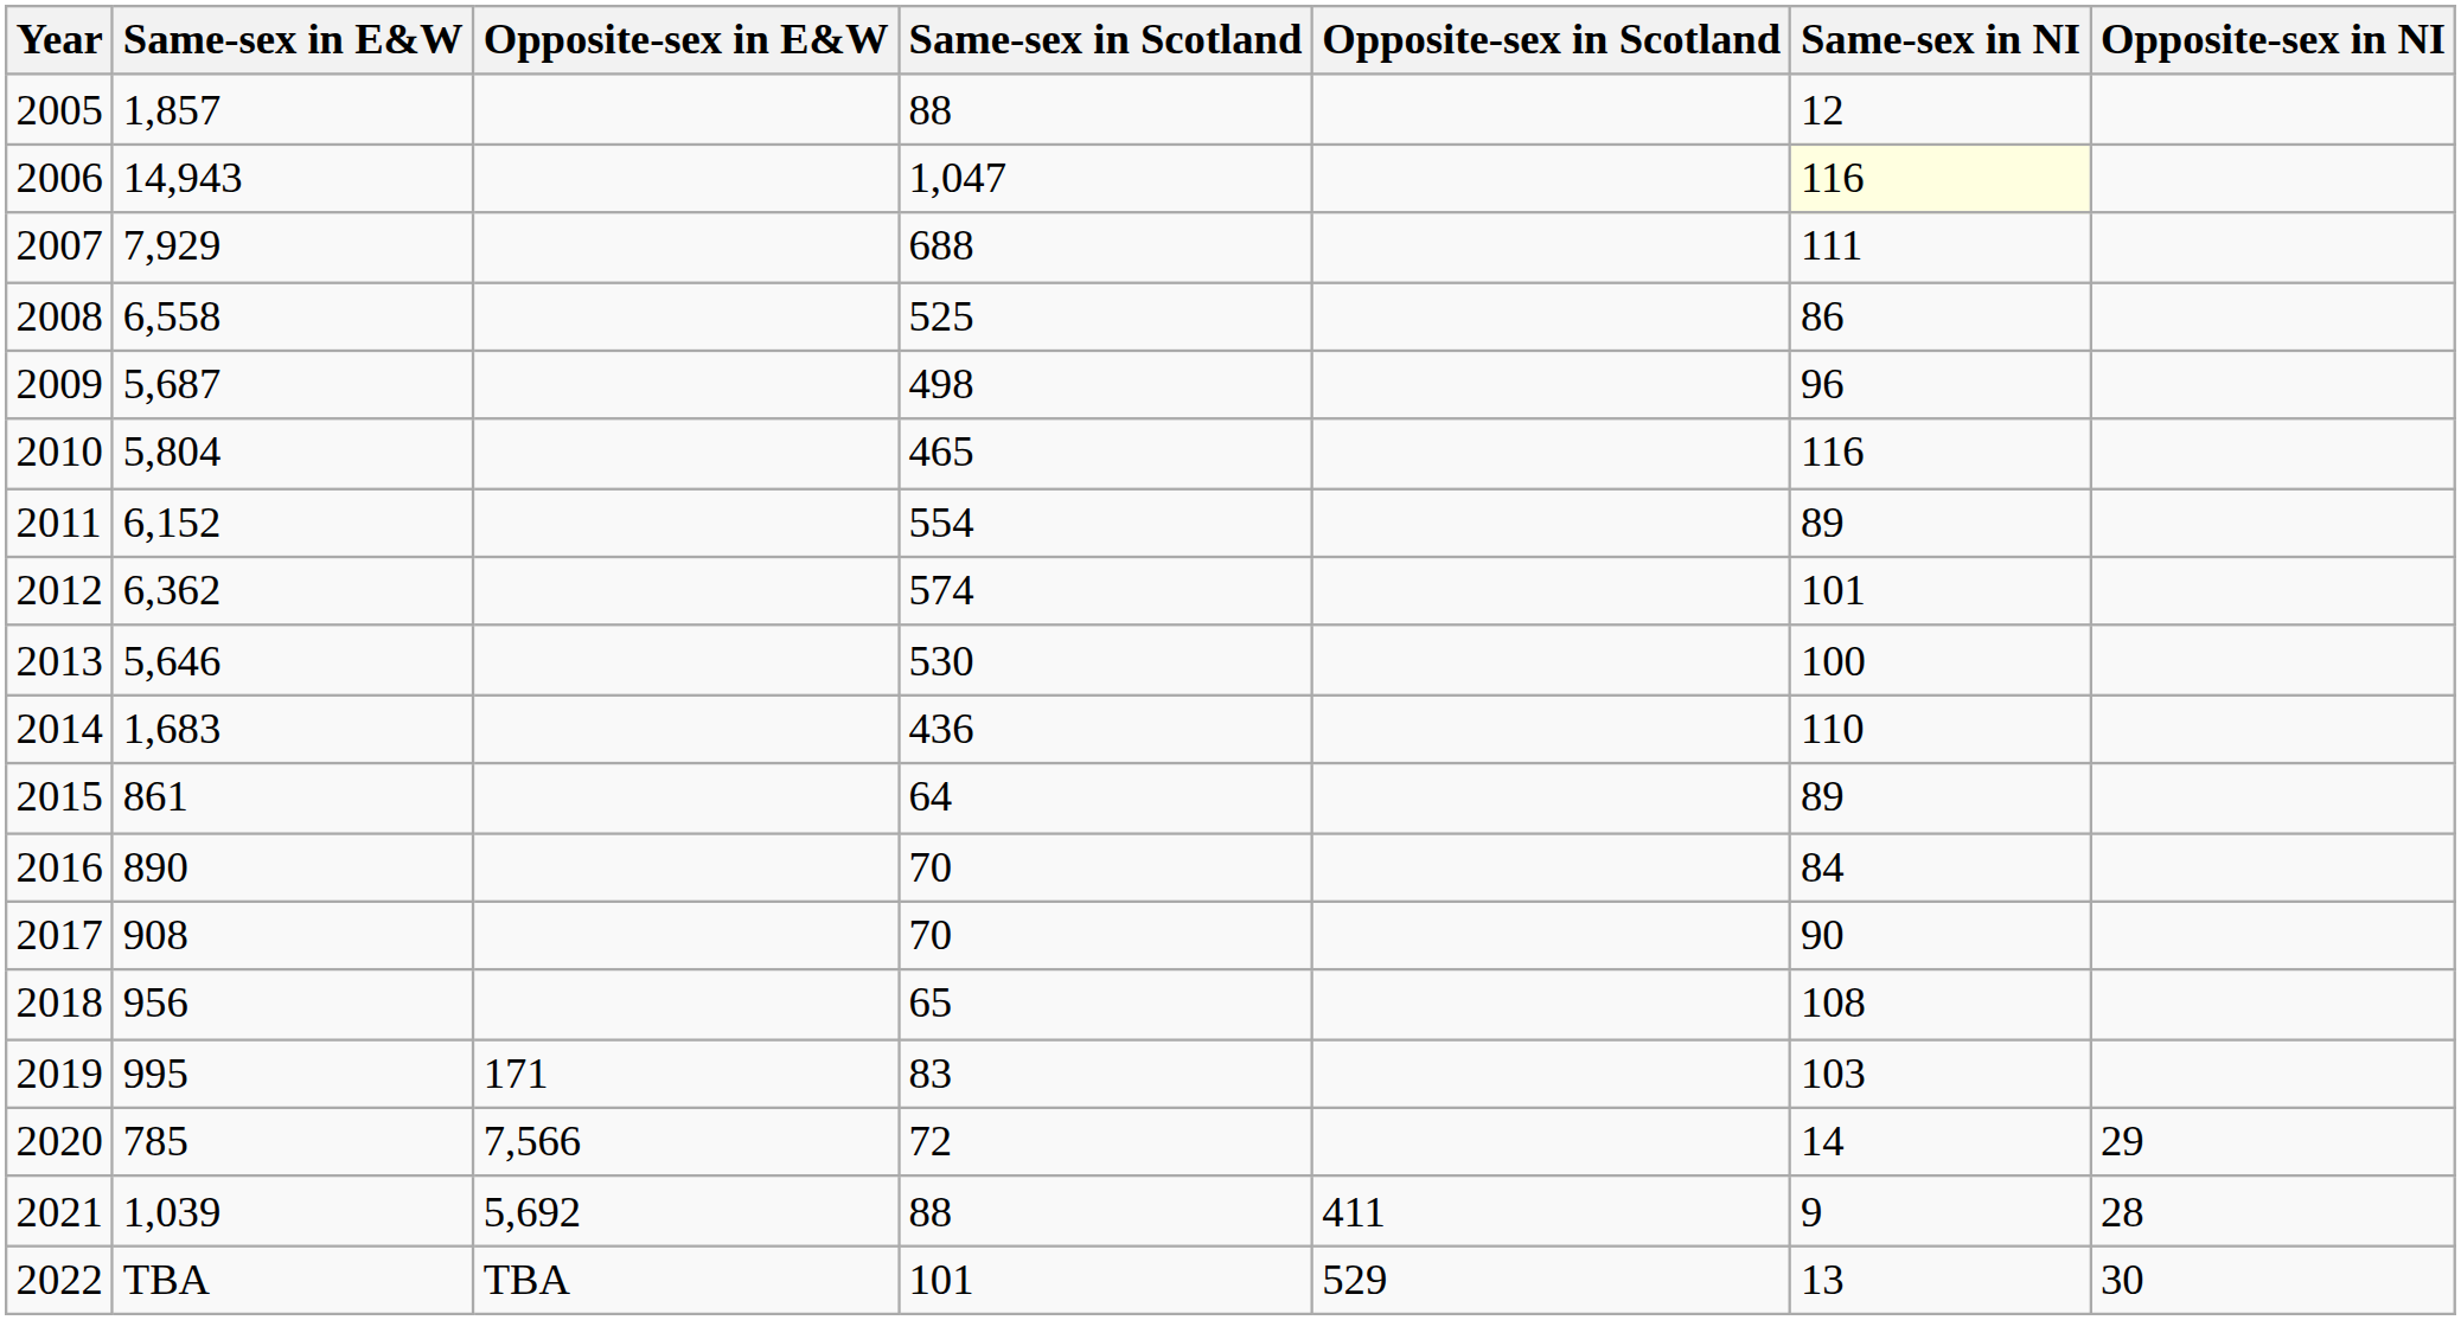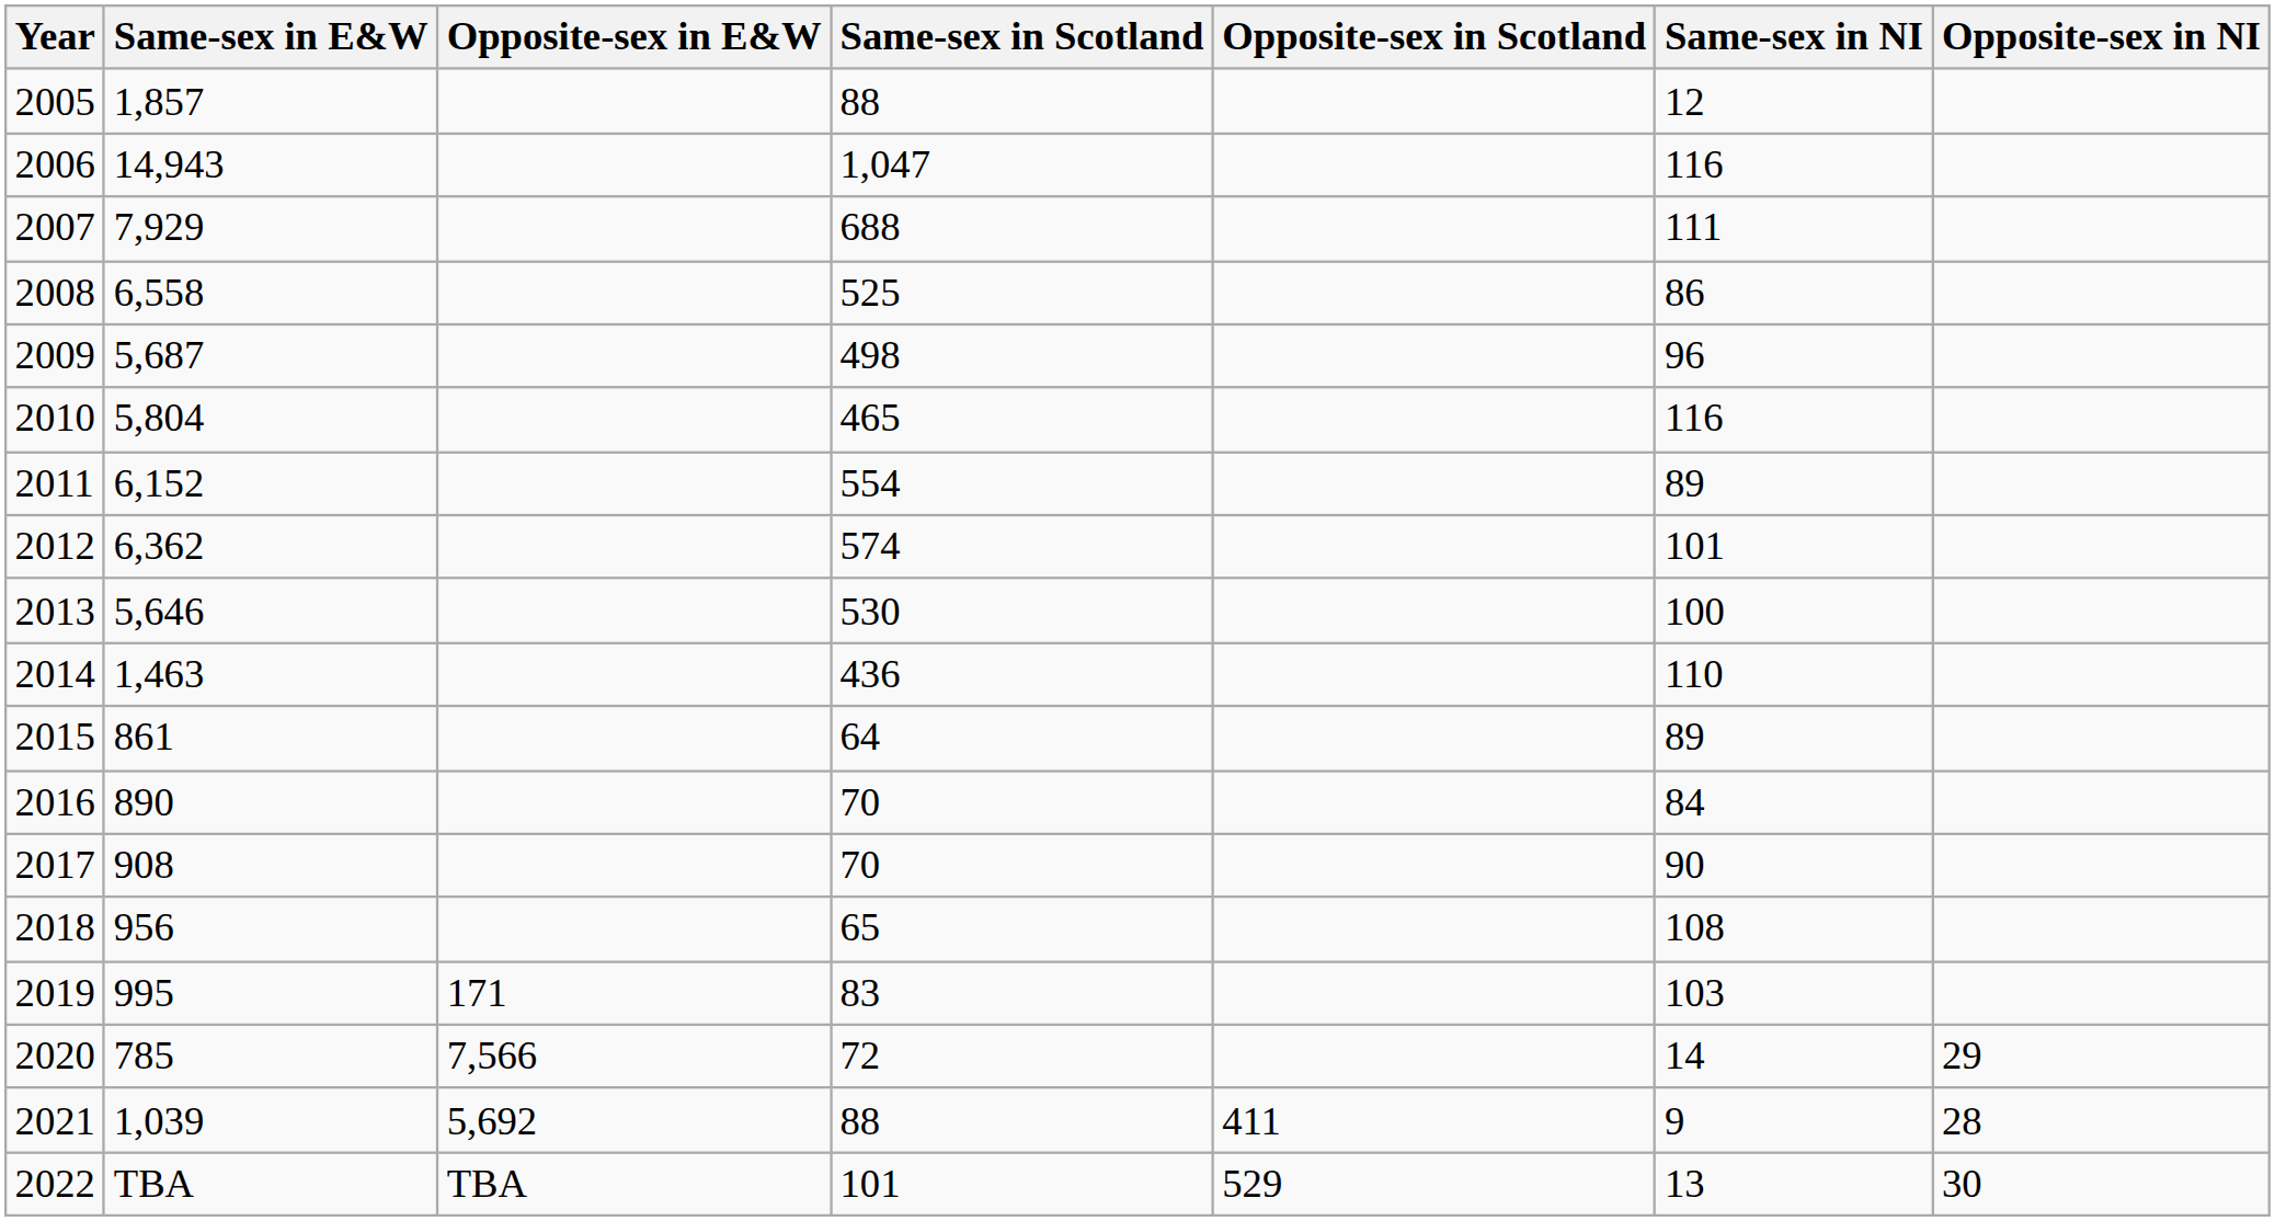2006 | Same-sex in NI: lightyellow background -> no background
2014 | Same-sex in E&W: 1,683 -> 1,463
